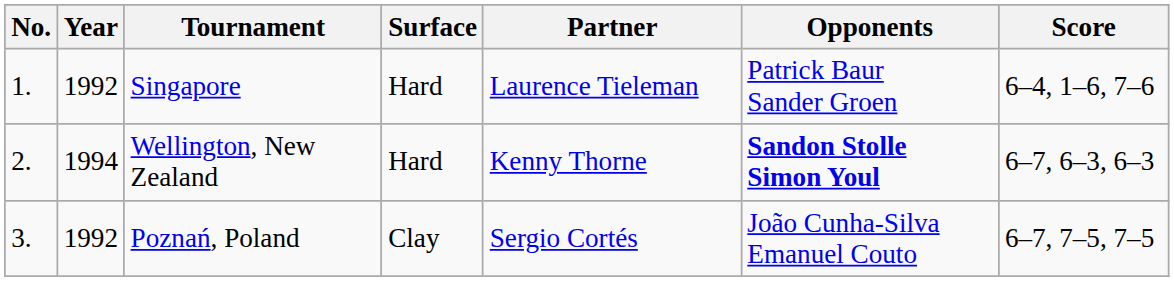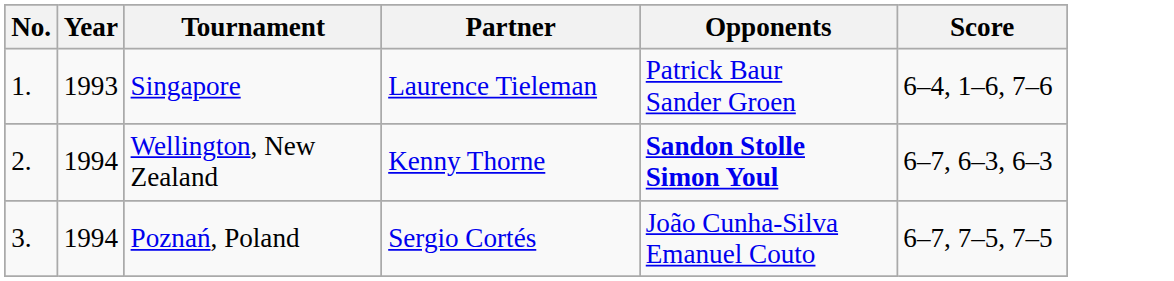- column: Surface | Hard | Hard | Clay
Singapore | Year: 1992 -> 1993
Poznań, Poland | Year: 1992 -> 1994
